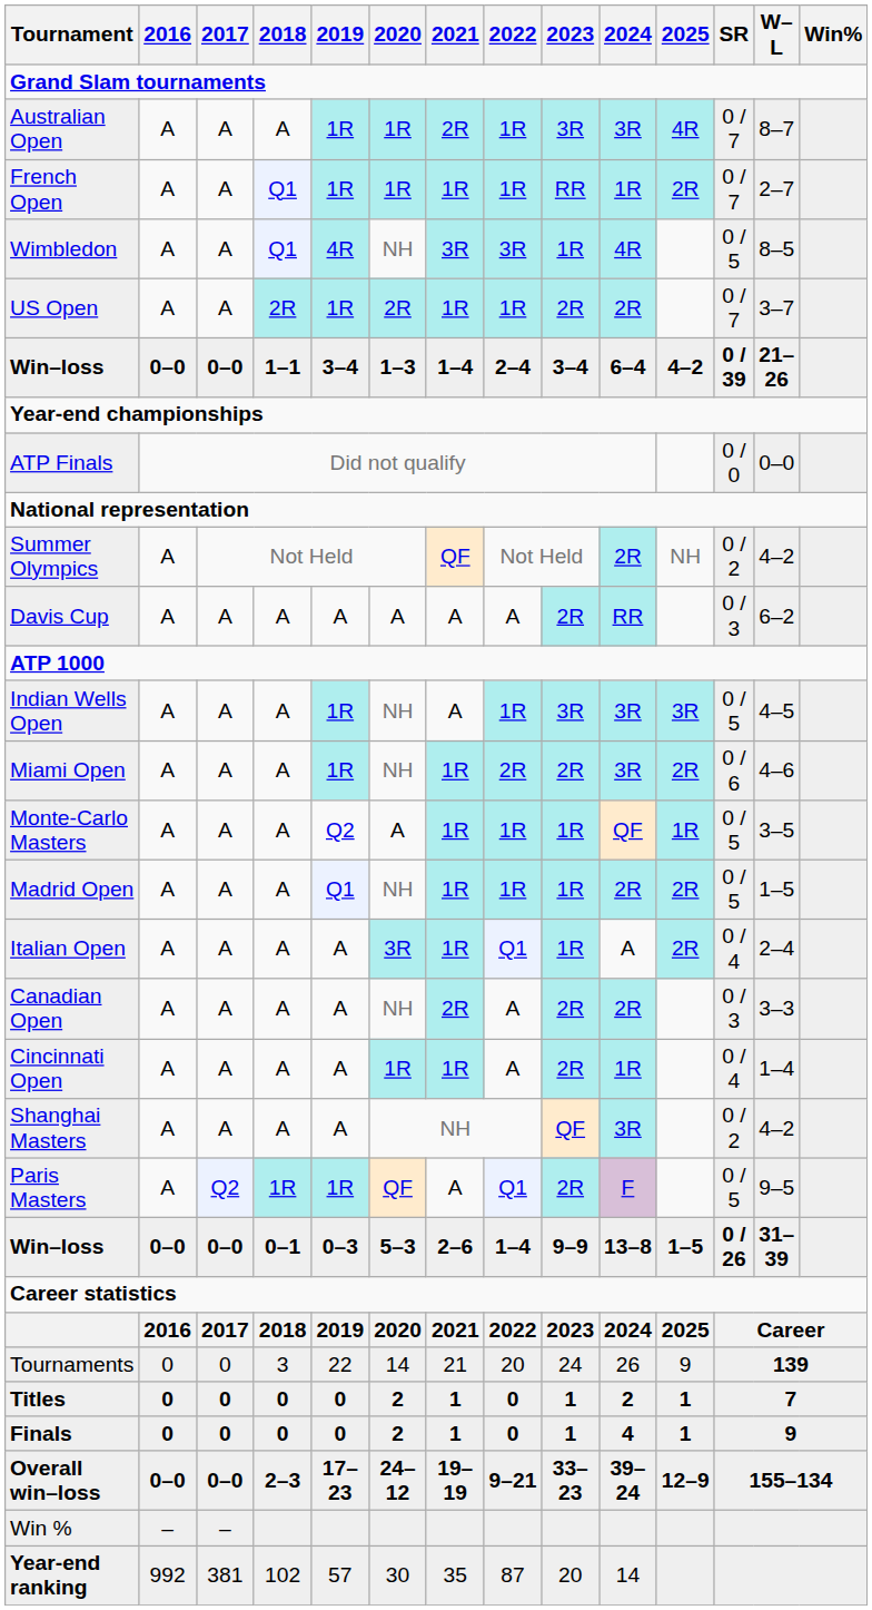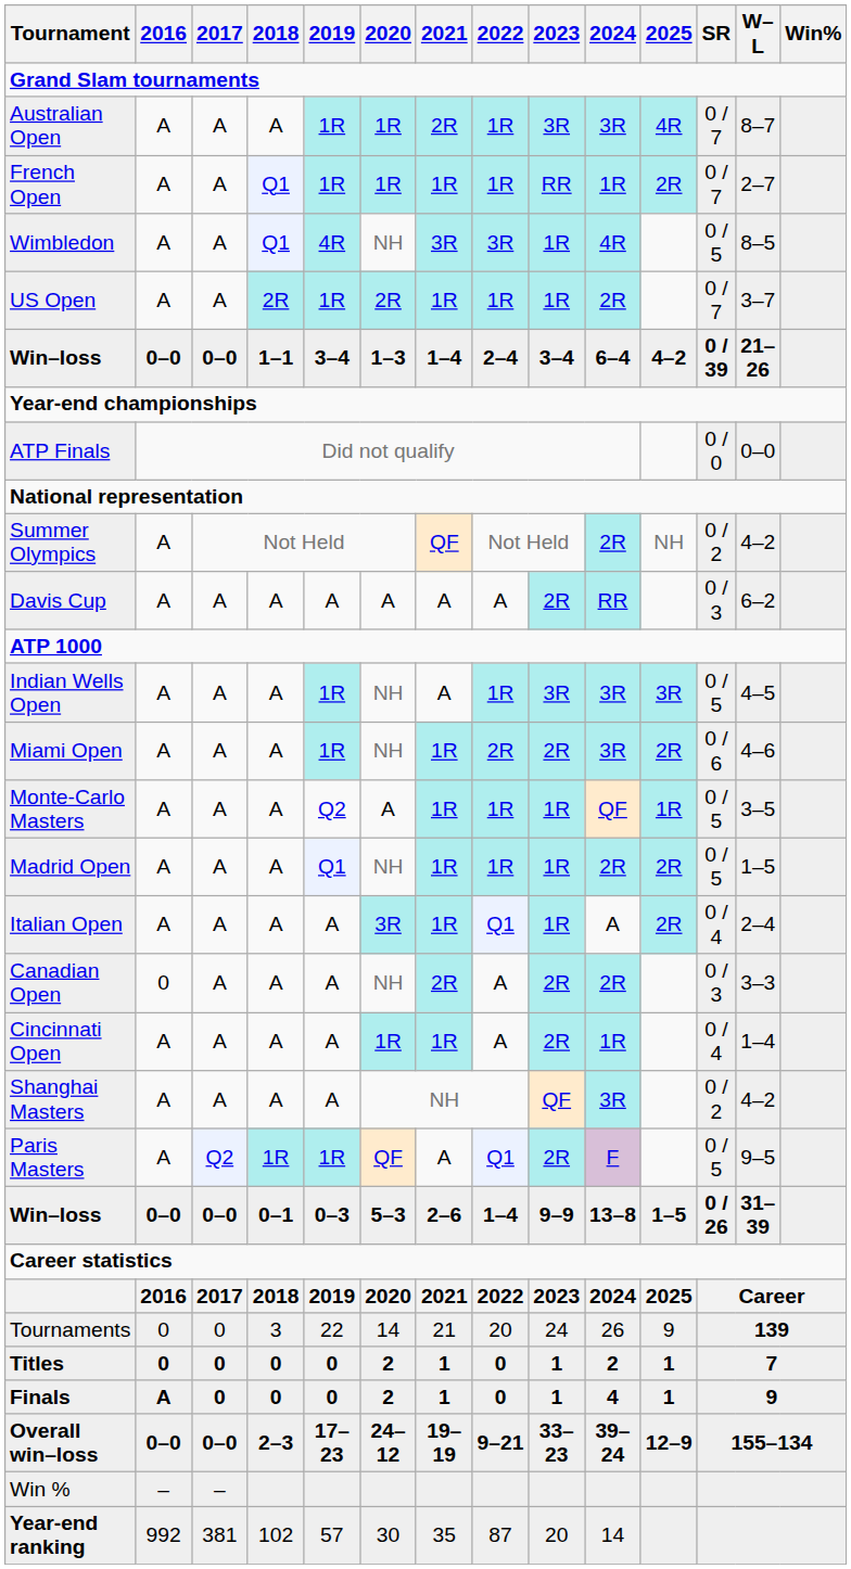US Open | 2023: 2R -> 1R
Canadian Open | 2016: A -> 0
Finals | 2016: 0 -> A
